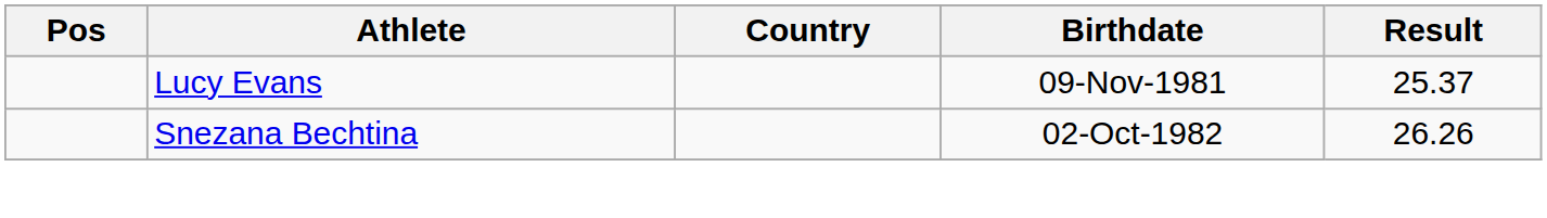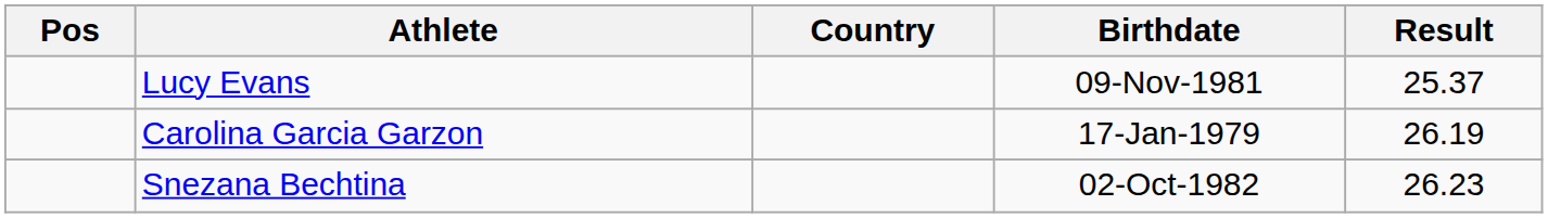+ row: Carolina Garcia Garzon | 17-Jan-1979 | 26.19
Snezana Bechtina | Result: 26.26 -> 26.23
